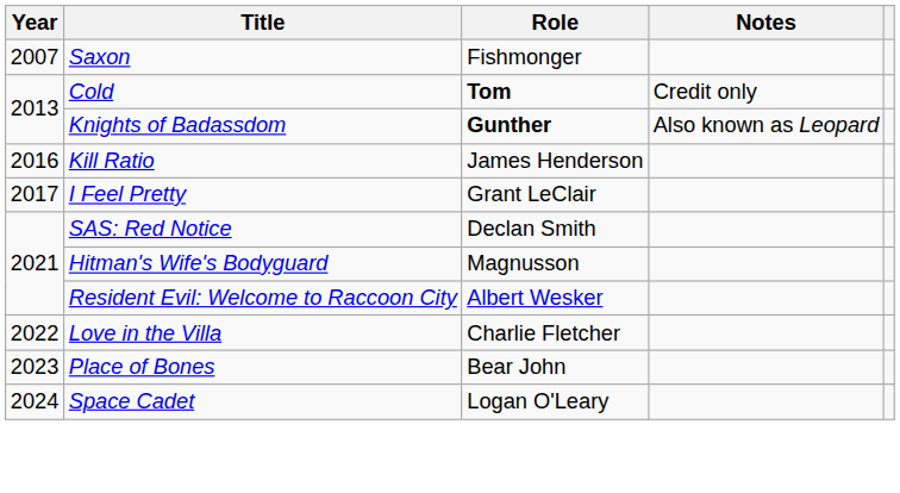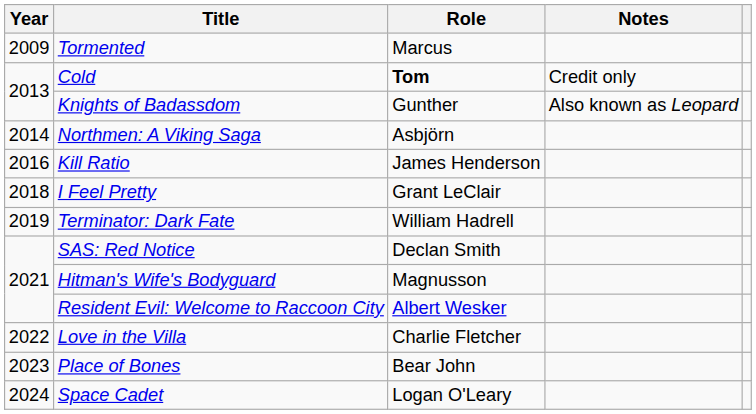- row: 2007 | Saxon | Fishmonger
+ row: 2009 | Tormented | Marcus
Knights of Badassdom | Role: bold -> normal
+ row: 2014 | Northmen: A Viking Saga | Asbjörn
I Feel Pretty | Year: 2017 -> 2018
+ row: 2019 | Terminator: Dark Fate | William Hadrell
